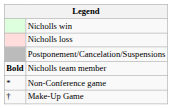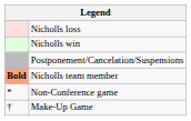rows swapped: Nicholls win <-> Nicholls loss
Nicholls team member | column 1: no background -> lightsalmon background
